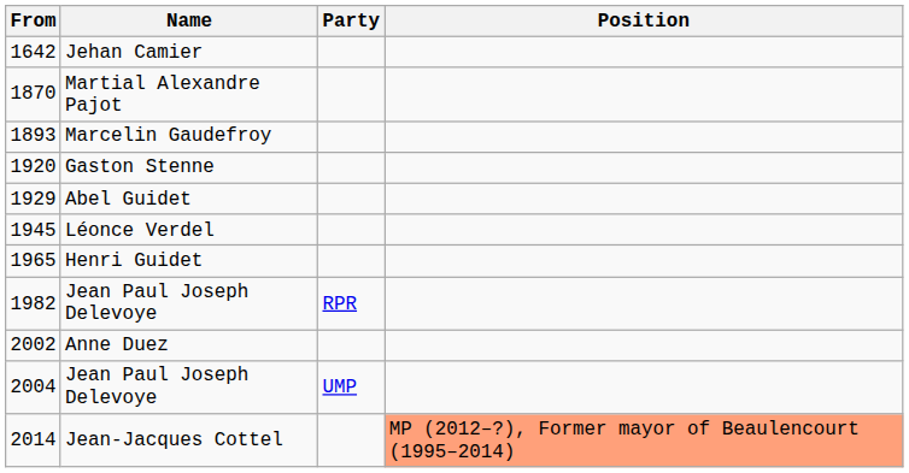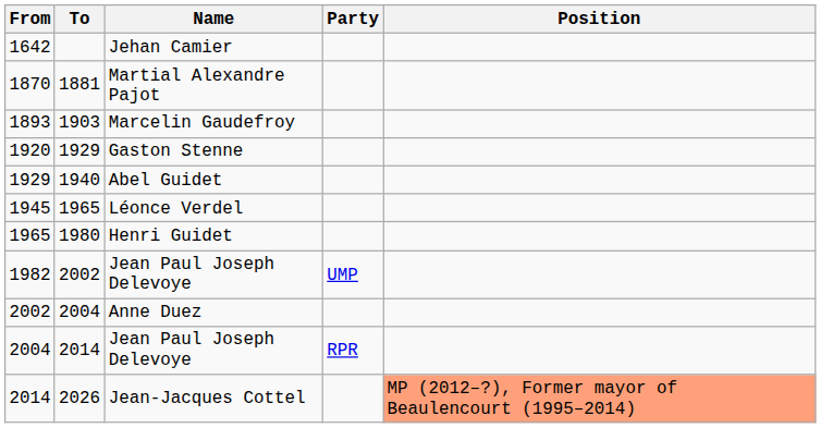+ column: To | 1881 | 1903 | 1929 | 1940 | 1965 | 1980 | 2002 | 2004 | 2014 | 2026
1982 / Jean Paul Joseph Delevoye | Party: RPR -> UMP
2004 / Jean Paul Joseph Delevoye | Party: UMP -> RPR
